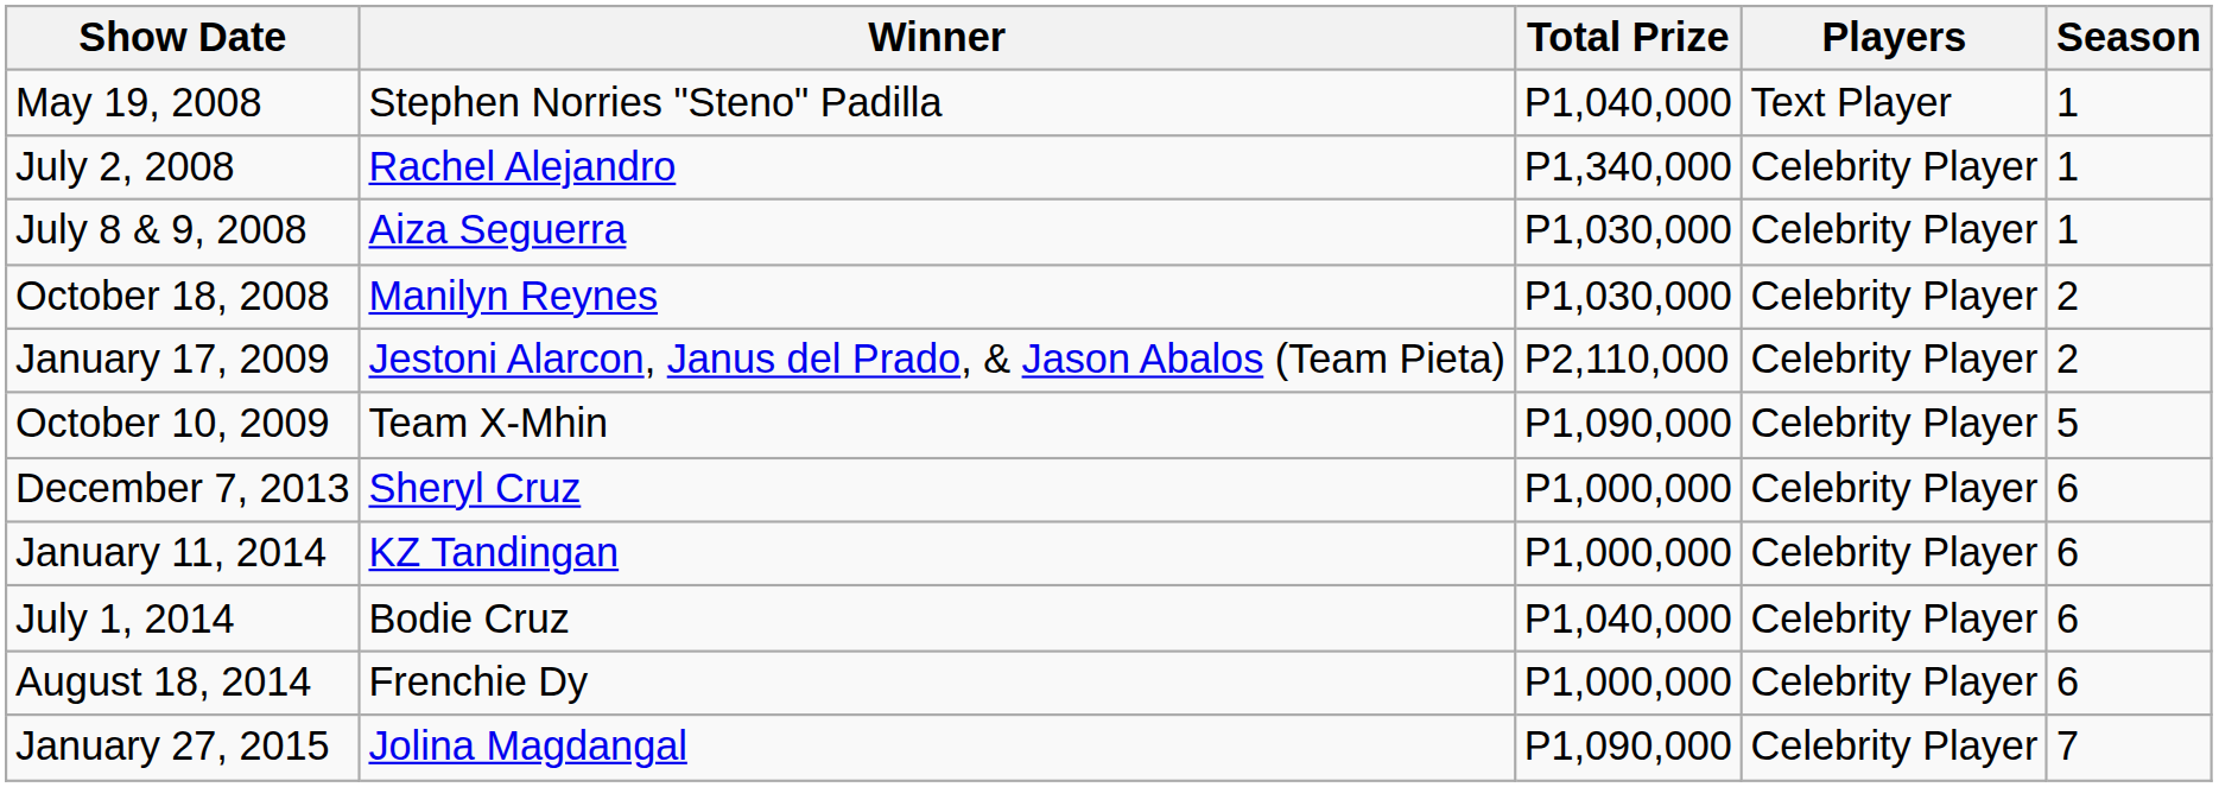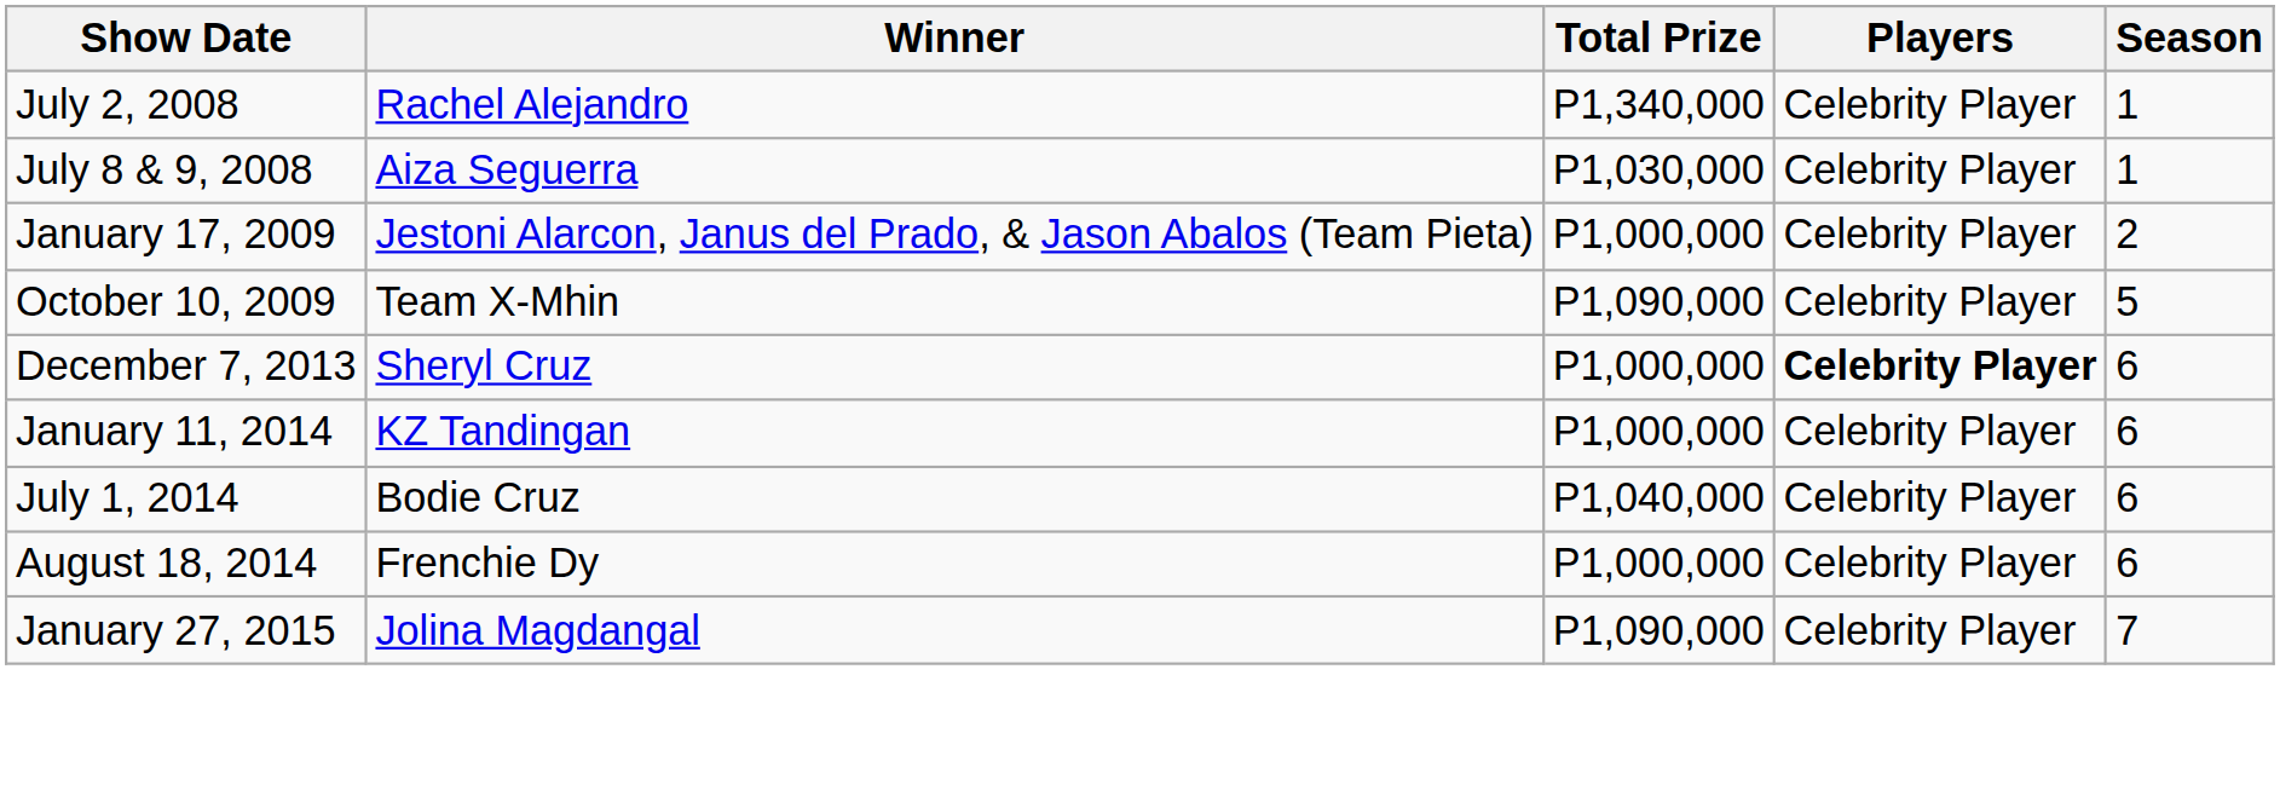- row: May 19, 2008 | Stephen Norries "Steno" Padilla | P1,040,000 | Text Player | 1
- row: October 18, 2008 | Manilyn Reynes | P1,030,000 | Celebrity Player | 2
January 17, 2009 | Total Prize: P2,110,000 -> P1,000,000
December 7, 2013 | Players: normal -> bold
